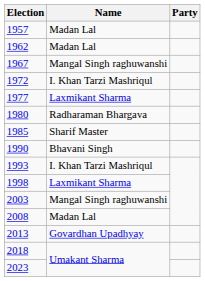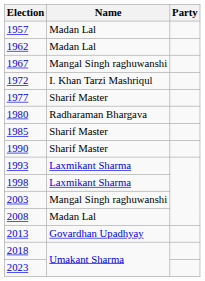1977 | Name: Laxmikant Sharma -> Sharif Master
1990 | Name: Bhavani Singh -> Sharif Master
1993 | Name: I. Khan Tarzi Mashriqul -> Laxmikant Sharma
